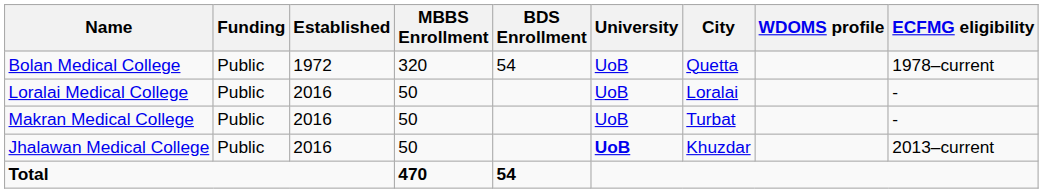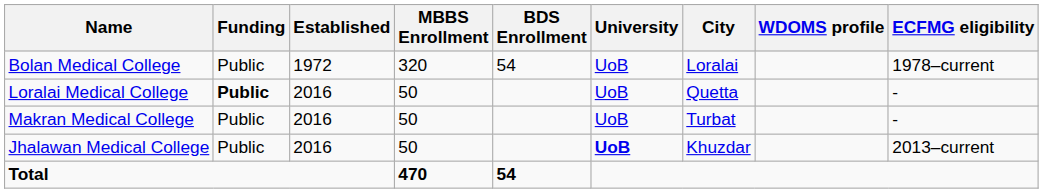Bolan Medical College | City: Quetta -> Loralai
Loralai Medical College | Funding: normal -> bold
Loralai Medical College | City: Loralai -> Quetta
